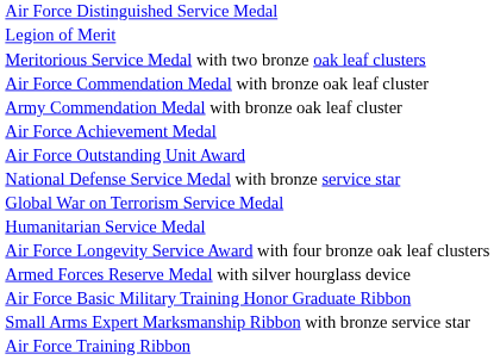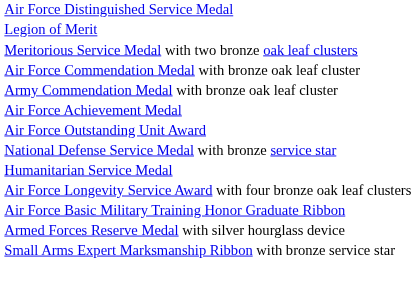- row: Global War on Terrorism Service Medal
rows swapped: Armed Forces Reserve Medal with silver hourglass device <-> Air Force Basic Military Training Honor Graduate Ribbon
- row: Air Force Training Ribbon
